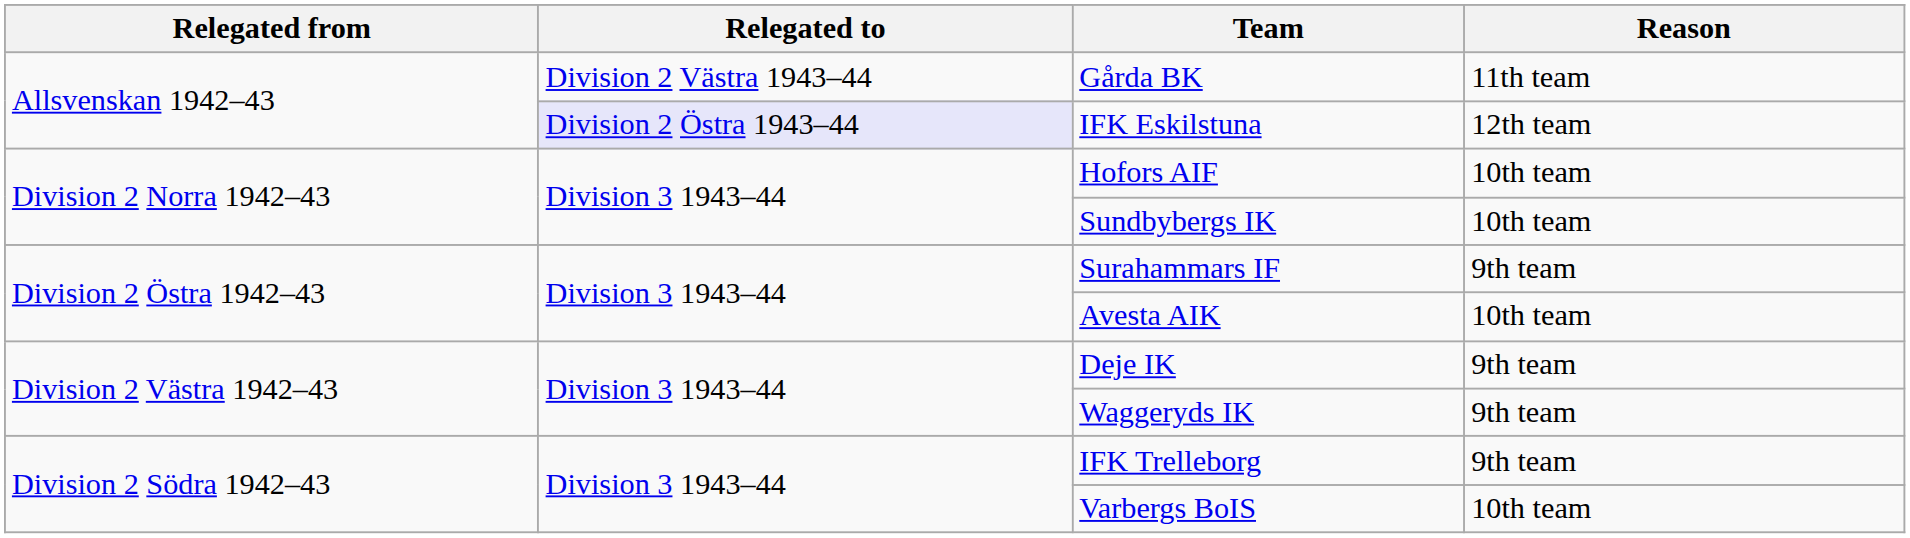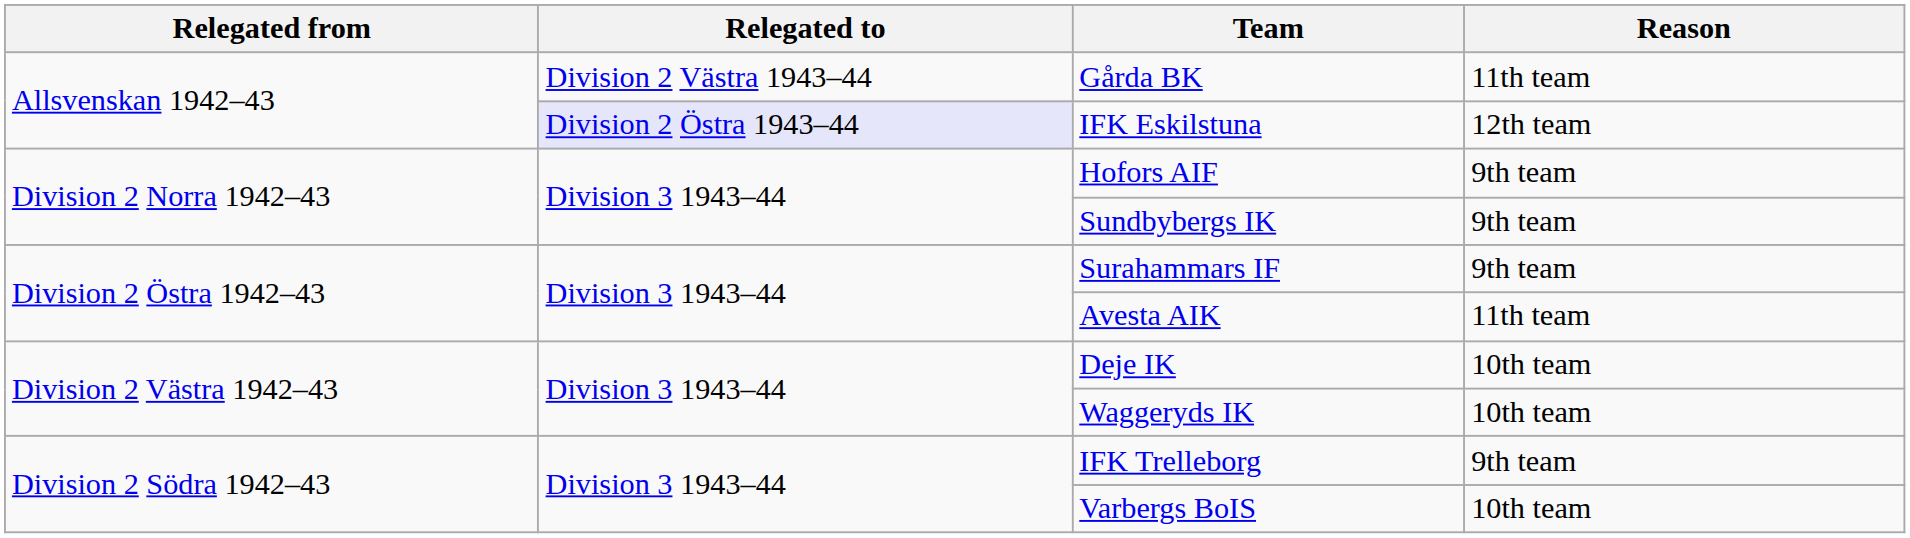Hofors AIF | Reason: 10th team -> 9th team
Sundbybergs IK | Reason: 10th team -> 9th team
Avesta AIK | Reason: 10th team -> 11th team
Deje IK | Reason: 9th team -> 10th team
Waggeryds IK | Reason: 9th team -> 10th team
